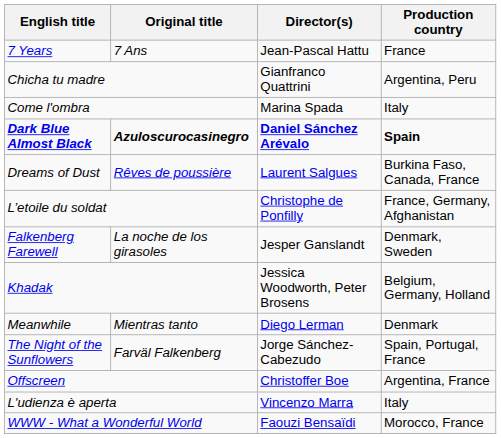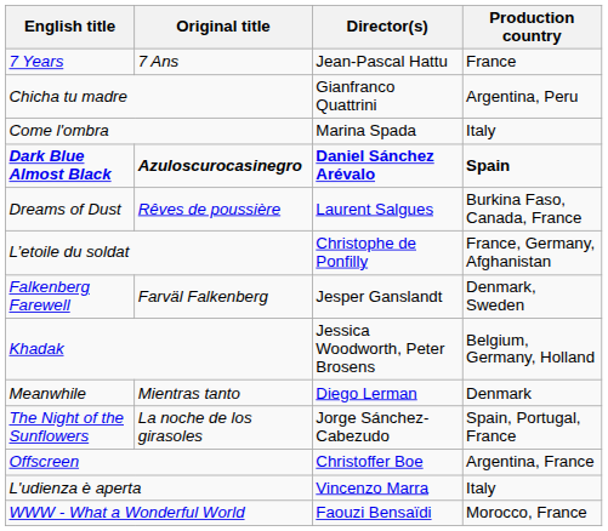Falkenberg Farewell | Original title: La noche de los girasoles -> Farväl Falkenberg
The Night of the Sunflowers | Original title: Farväl Falkenberg -> La noche de los girasoles
